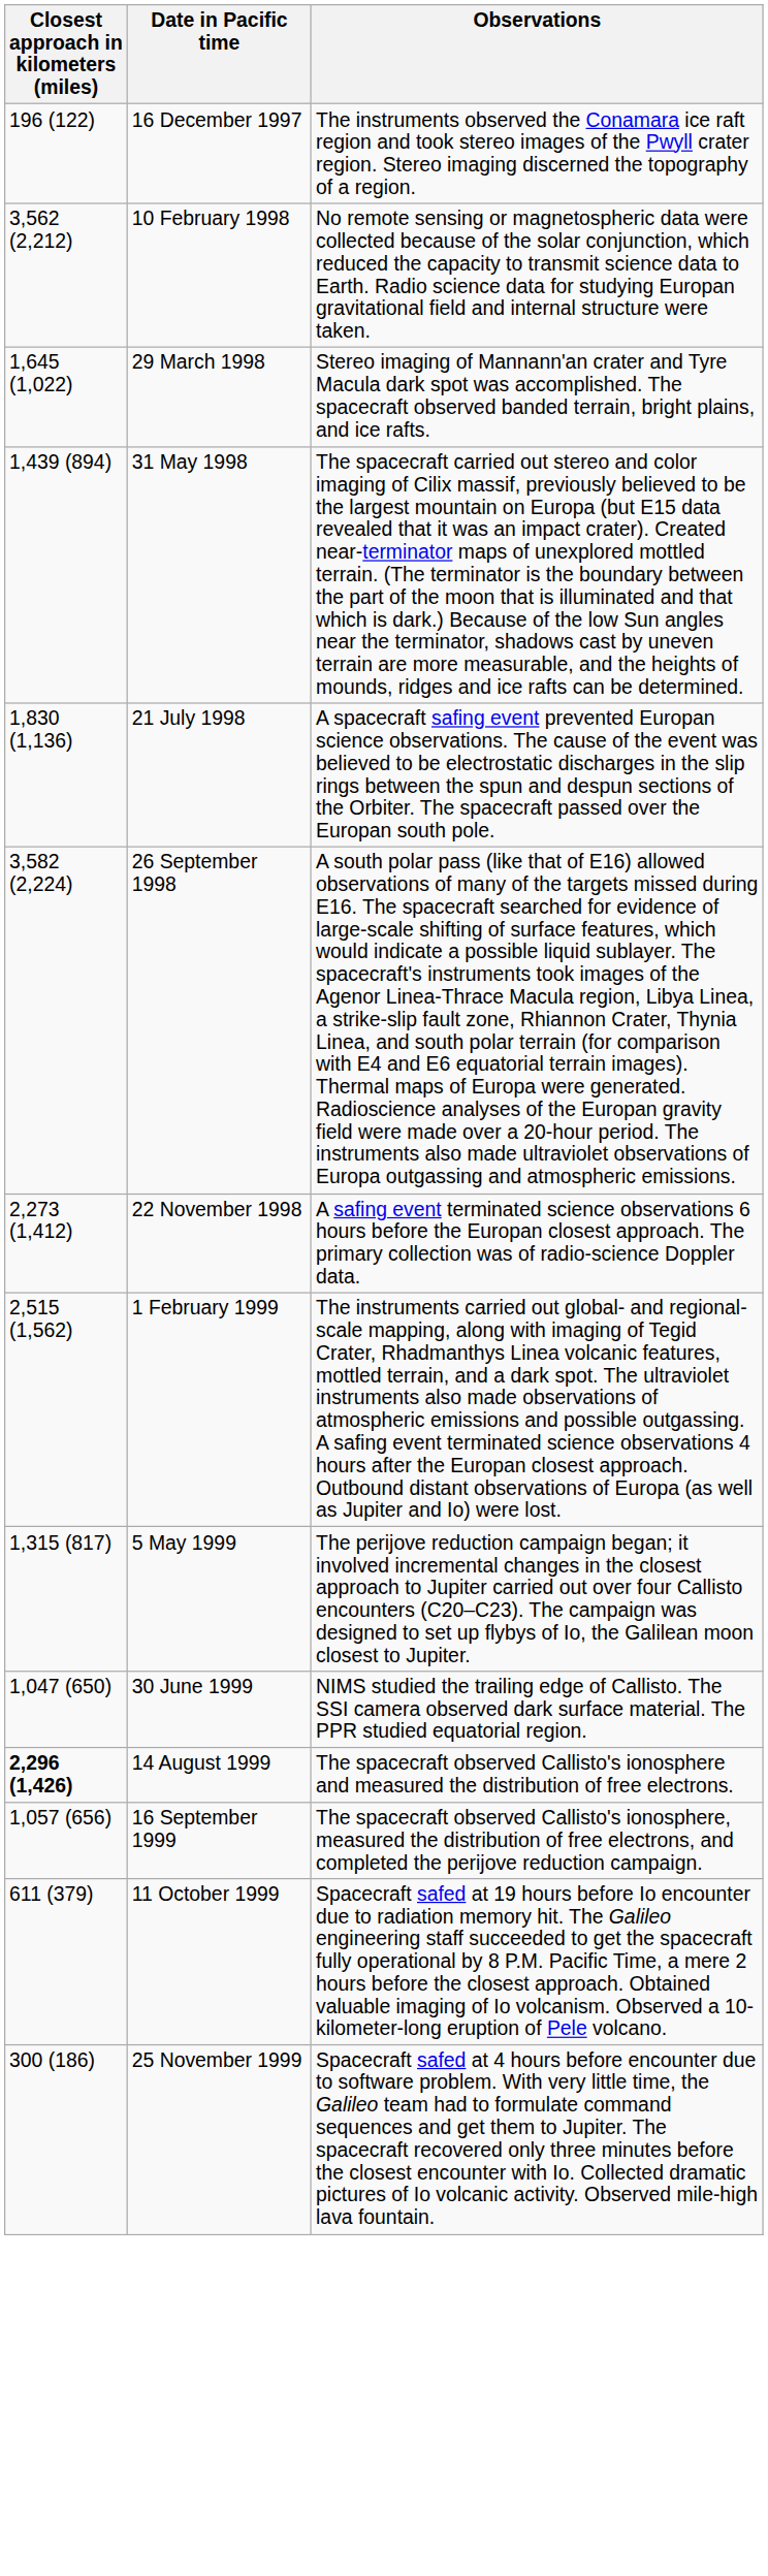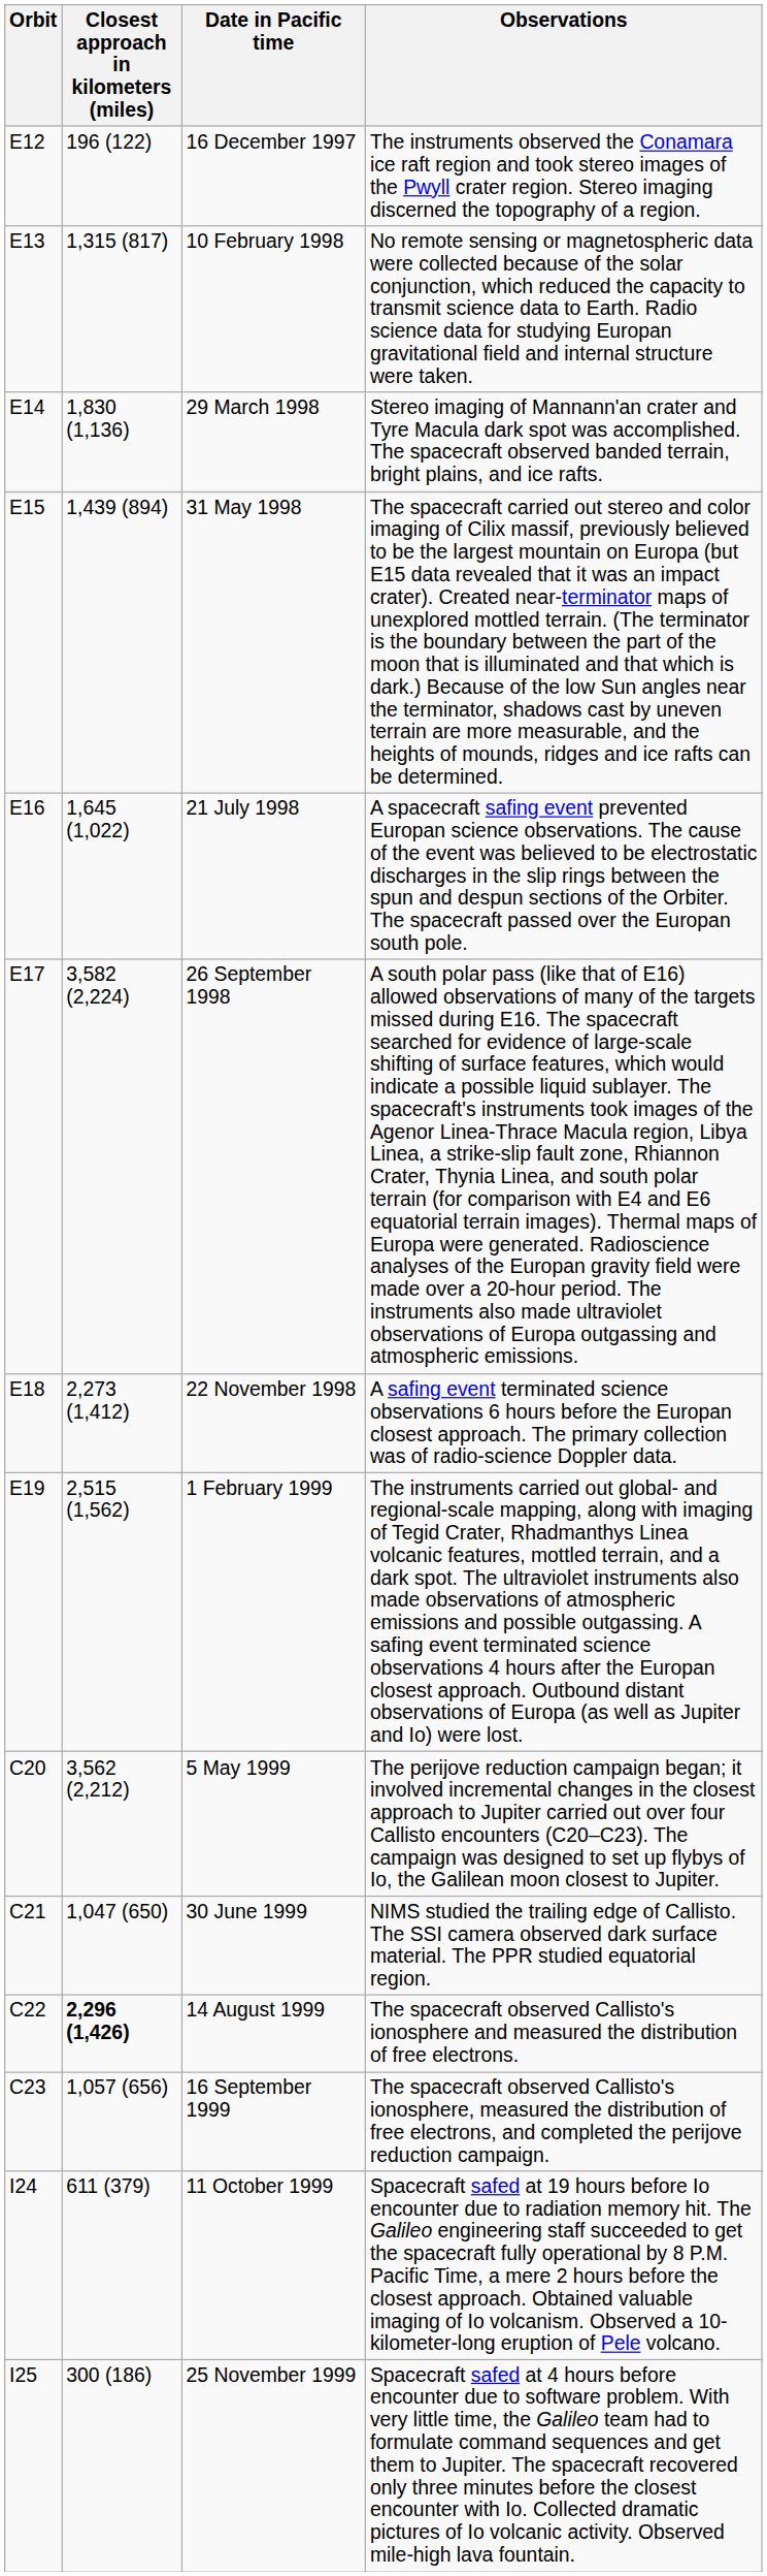+ column: Orbit | E12 | E13 | E14 | E15 | E16 | E17 | E18 | E19 | C20 | C21 | C22 | C23 | I24 | I25
10 February 1998 | Closest approach in kilometers (miles): 3,562 (2,212) -> 1,315 (817)
29 March 1998 | Closest approach in kilometers (miles): 1,645 (1,022) -> 1,830 (1,136)
21 July 1998 | Closest approach in kilometers (miles): 1,830 (1,136) -> 1,645 (1,022)
5 May 1999 | Closest approach in kilometers (miles): 1,315 (817) -> 3,562 (2,212)
